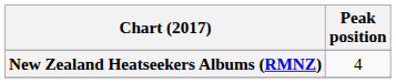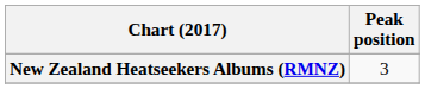New Zealand Heatseekers Albums (RMNZ) | Peak position: 4 -> 3
